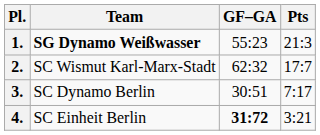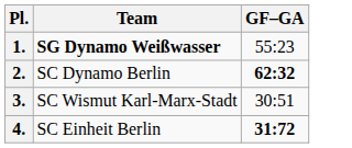- column: Pts | 21:3 | 17:7 | 7:17 | 3:21
2. | Team: SC Wismut Karl-Marx-Stadt -> SC Dynamo Berlin
2. | GF–GA: normal -> bold
3. | Team: SC Dynamo Berlin -> SC Wismut Karl-Marx-Stadt
